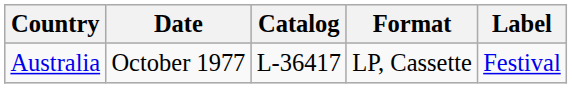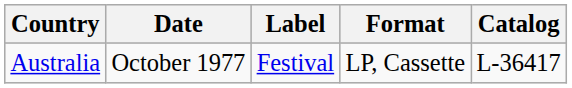columns swapped: Label <-> Catalog
